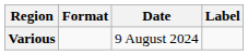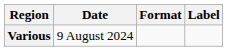columns swapped: Date <-> Format
